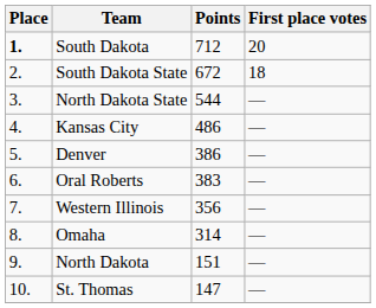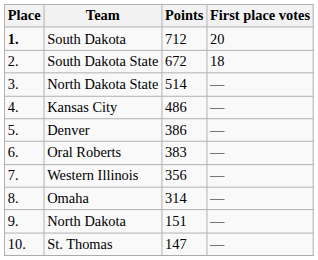North Dakota State | Points: 544 -> 514
